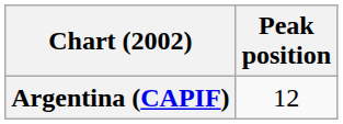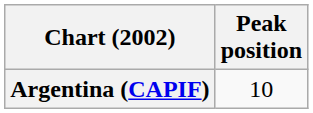Argentina (CAPIF) | Peak position: 12 -> 10
